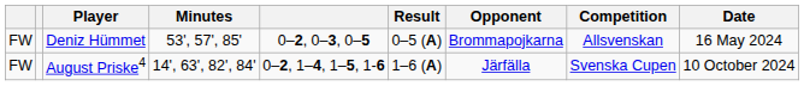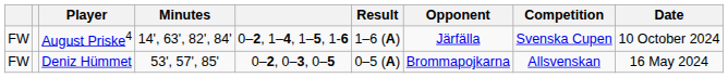rows swapped: Deniz Hümmet <-> August Priske4
